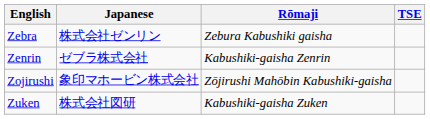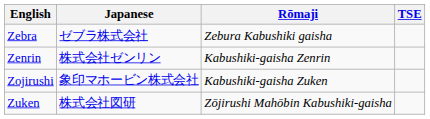Zebra | Japanese: 株式会社ゼンリン -> ゼブラ株式会社
Zenrin | Japanese: ゼブラ株式会社 -> 株式会社ゼンリン
Zojirushi | Rōmaji: Zōjirushi Mahōbin Kabushiki-gaisha -> Kabushiki-gaisha Zuken
Zuken | Rōmaji: Kabushiki-gaisha Zuken -> Zōjirushi Mahōbin Kabushiki-gaisha
